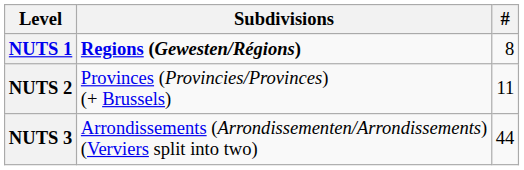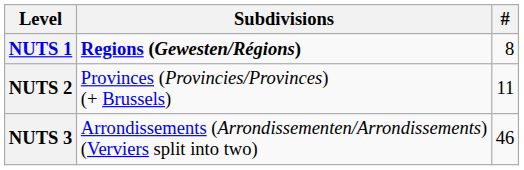NUTS 3 | #: 44 -> 46
